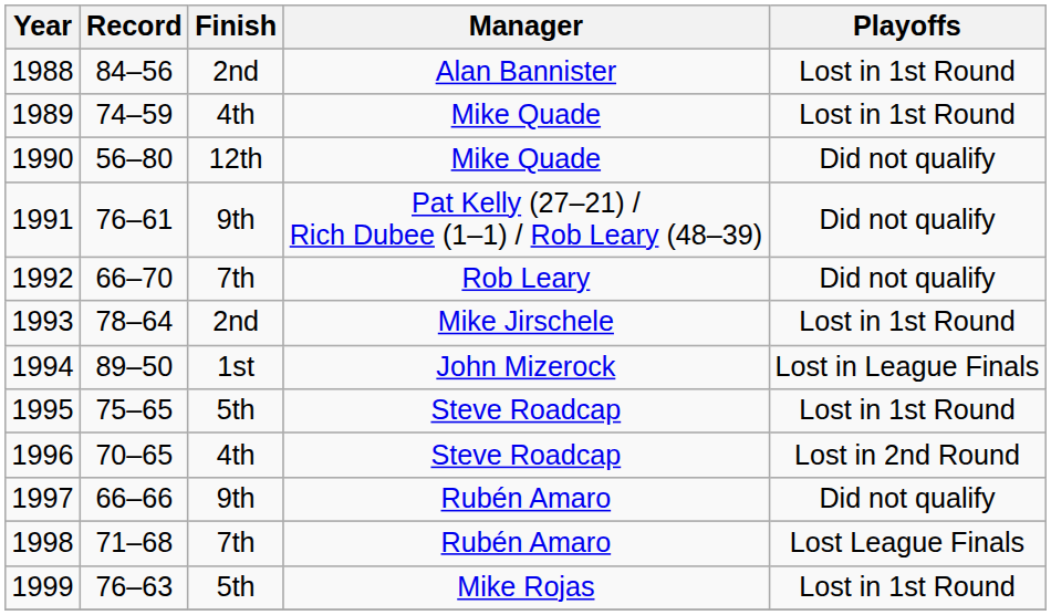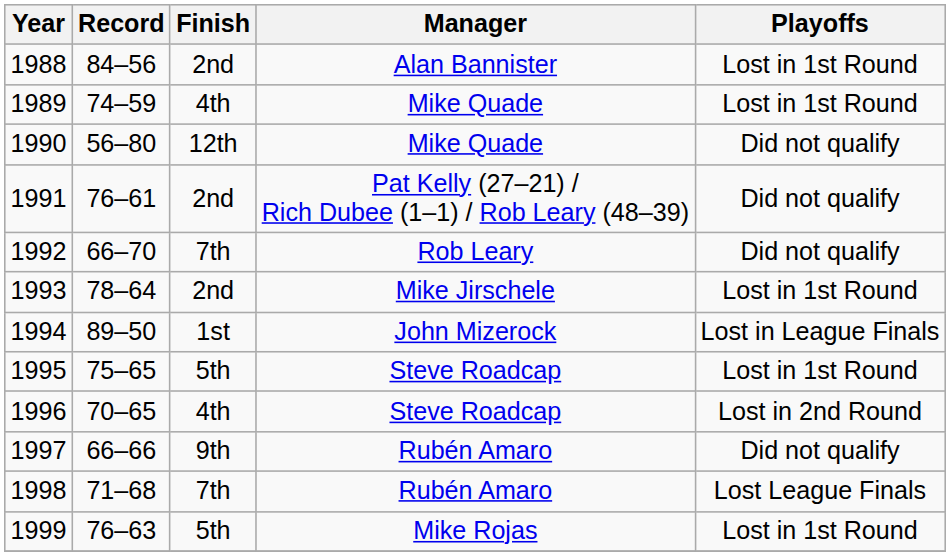1991 | Finish: 9th -> 2nd
